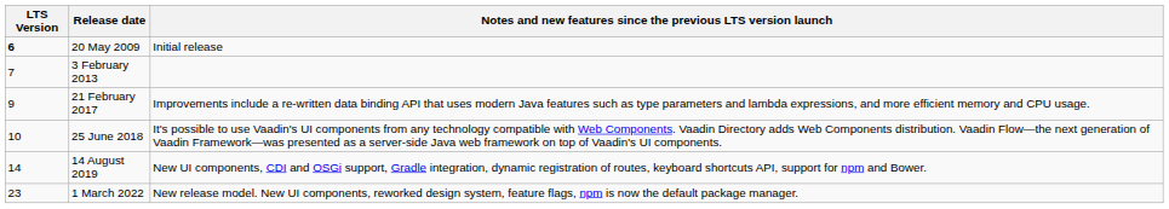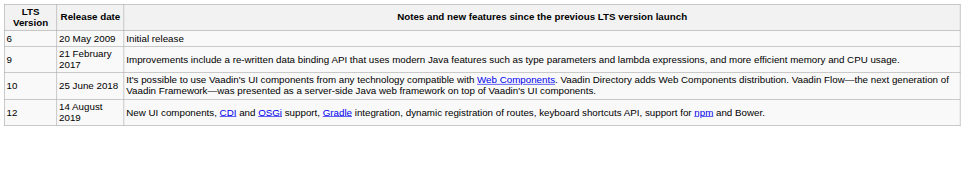20 May 2009 | LTS Version: bold -> normal
- row: 7 | 3 February 2013
14 August 2019 | LTS Version: 14 -> 12
- row: 23 | 1 March 2022 | New release model. New UI components, reworked design system, feature flags, npm is now the default package manager.
